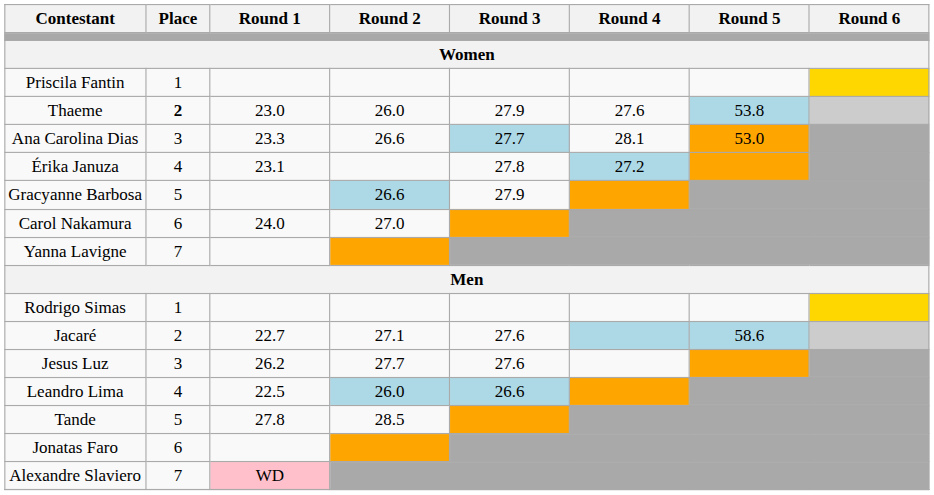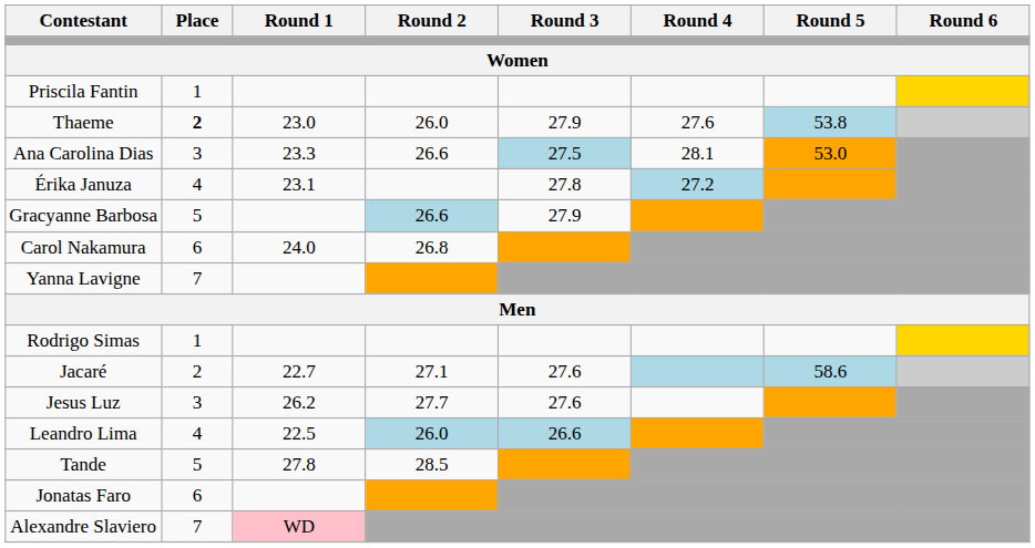Ana Carolina Dias | Round 3: 27.7 -> 27.5
Carol Nakamura | Round 2: 27.0 -> 26.8
